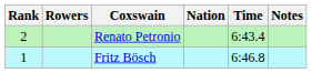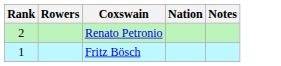- column: Time | 6:43.4 | 6:46.8
